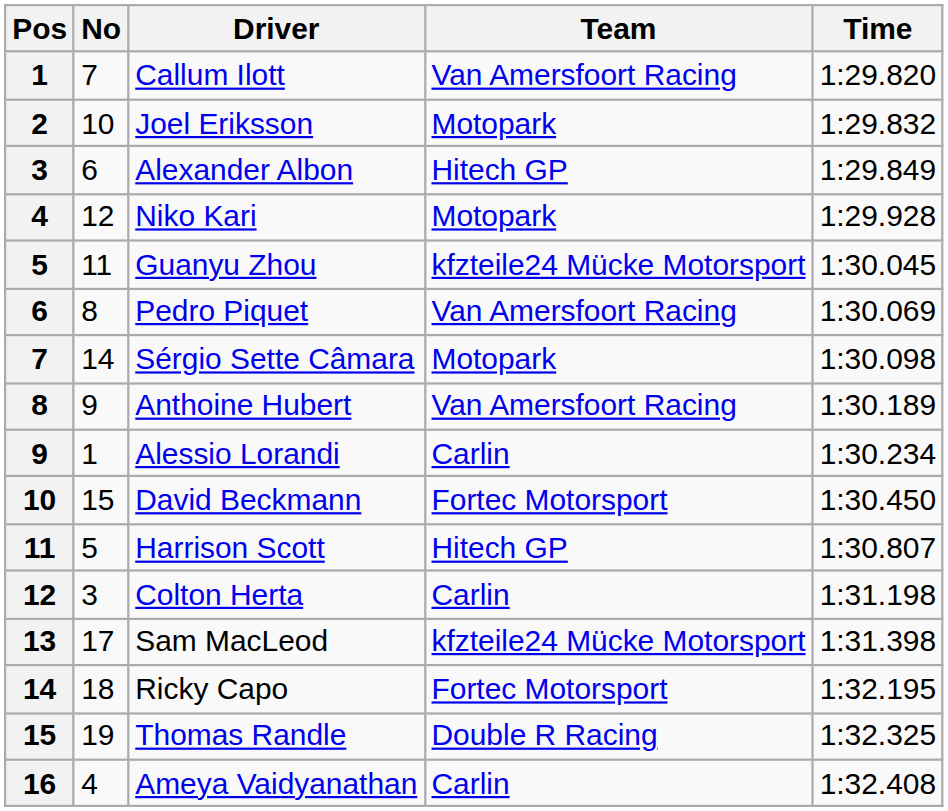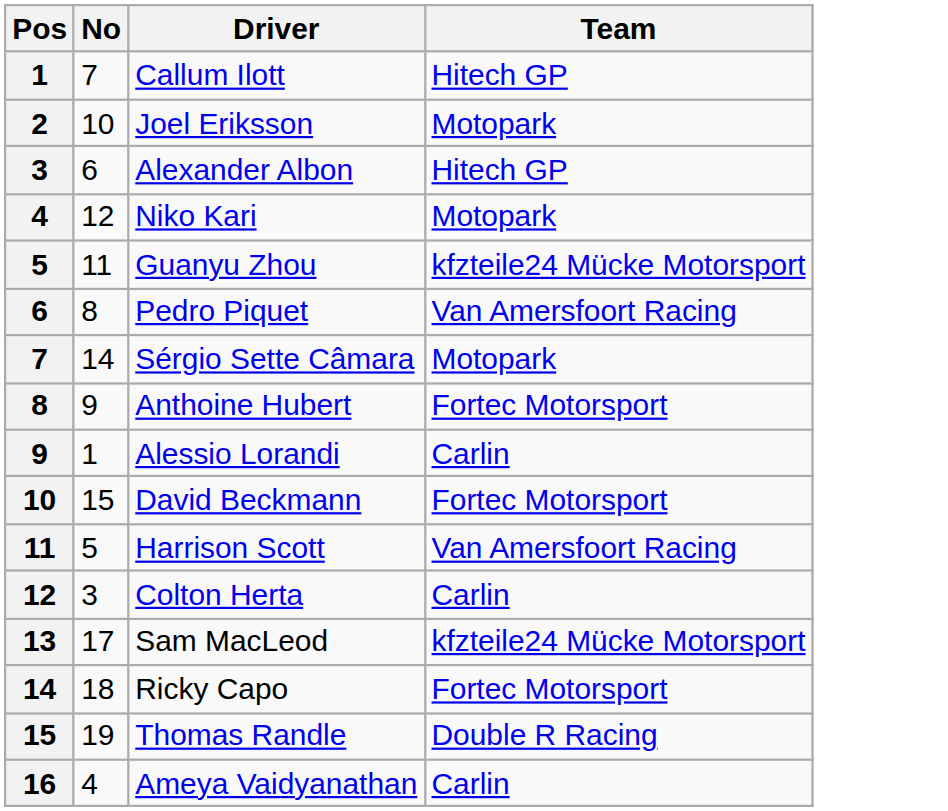- column: Time | 1:29.820 | 1:29.832 | 1:29.849 | 1:29.928 | 1:30.045 | 1:30.069 | 1:30.098 | 1:30.189 | 1:30.234 | 1:30.450 | 1:30.807 | 1:31.198 | 1:31.398 | 1:32.195 | 1:32.325 | 1:32.408
Callum Ilott | Team: Van Amersfoort Racing -> Hitech GP
Anthoine Hubert | Team: Van Amersfoort Racing -> Fortec Motorsport
Harrison Scott | Team: Hitech GP -> Van Amersfoort Racing
